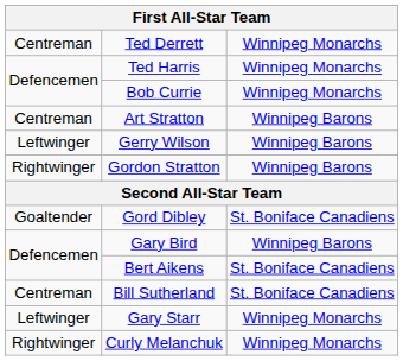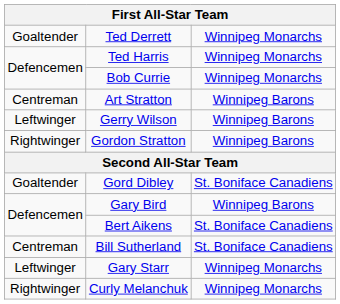Ted Derrett | column 1: Centreman -> Goaltender
